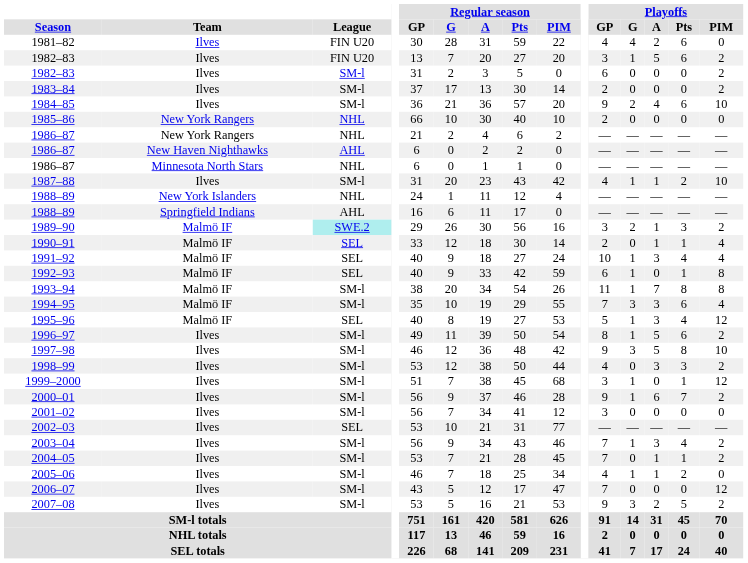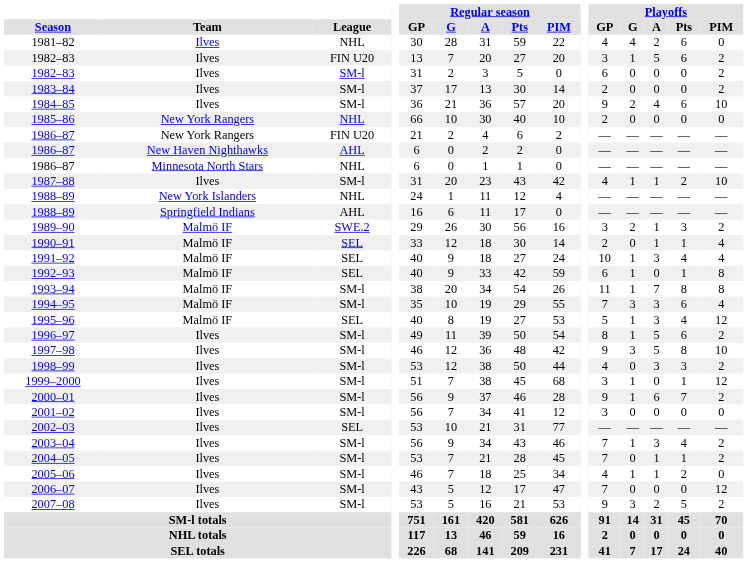1981–82 | League: FIN U20 -> NHL
1986–87 / New York Rangers | League: NHL -> FIN U20
1989–90 | League: paleturquoise background -> no background
